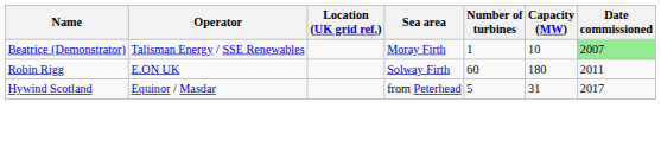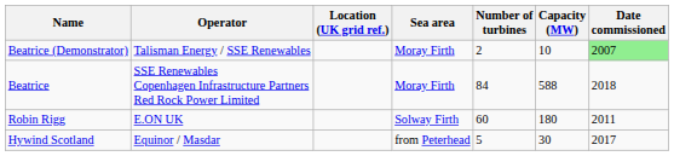Beatrice (Demonstrator) | Number of turbines: 1 -> 2
+ row: Beatrice | SSE Renewables Copenhagen Infrastructure Partners Red Rock Power Limited | Moray Firth | 84 | 588 | 2018
Hywind Scotland | Capacity (MW): 31 -> 30
